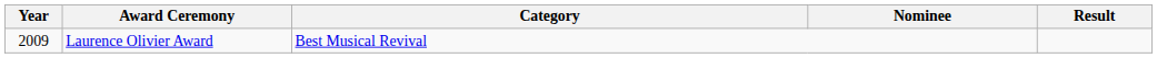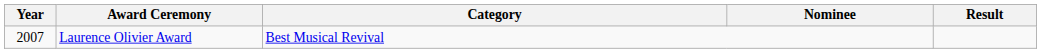Laurence Olivier Award | Year: 2009 -> 2007
